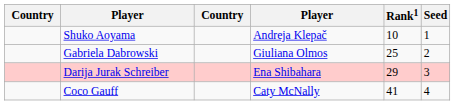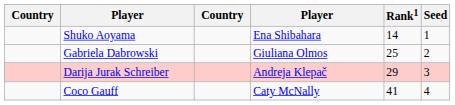Shuko Aoyama | column 4: Andreja Klepač -> Ena Shibahara
Shuko Aoyama | Rank1: 10 -> 14
Darija Jurak Schreiber | column 4: Ena Shibahara -> Andreja Klepač
